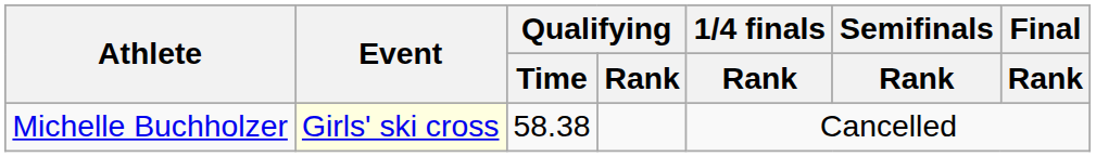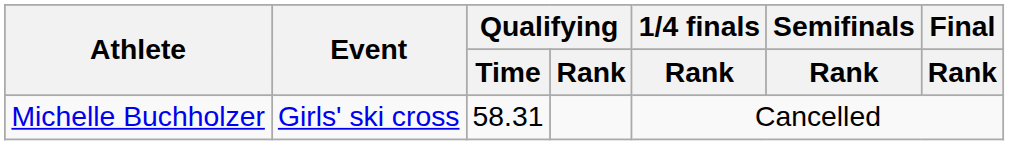Michelle Buchholzer | Event: lightyellow background -> no background
Michelle Buchholzer | Qualifying / Time: 58.38 -> 58.31
